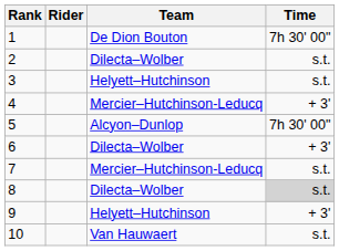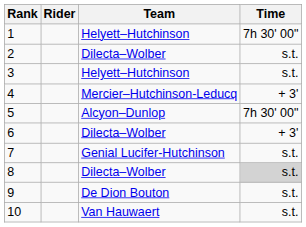1 | Team: De Dion Bouton -> Helyett–Hutchinson
7 | Team: Mercier–Hutchinson-Leducq -> Genial Lucifer-Hutchinson
9 | Team: Helyett–Hutchinson -> De Dion Bouton
9 | Time: + 3' -> s.t.
